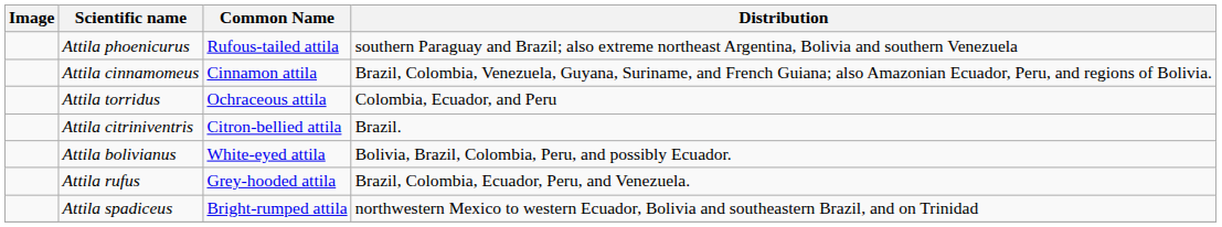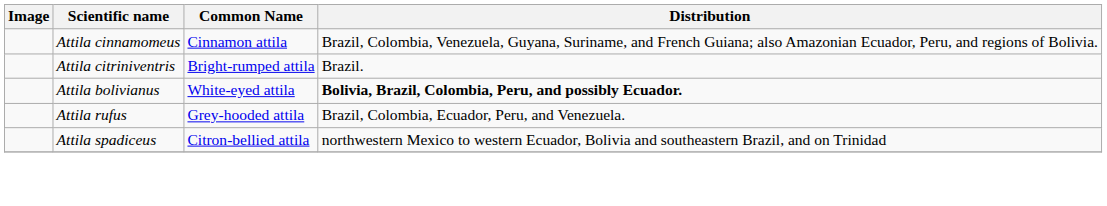- row: Attila phoenicurus | Rufous-tailed attila | southern Paraguay and Brazil; also extreme northeast Argentina, Bolivia and southern Venezuela
- row: Attila torridus | Ochraceous attila | Colombia, Ecuador, and Peru
Attila citriniventris | Common Name: Citron-bellied attila -> Bright-rumped attila
Attila bolivianus | Distribution: normal -> bold
Attila spadiceus | Common Name: Bright-rumped attila -> Citron-bellied attila
